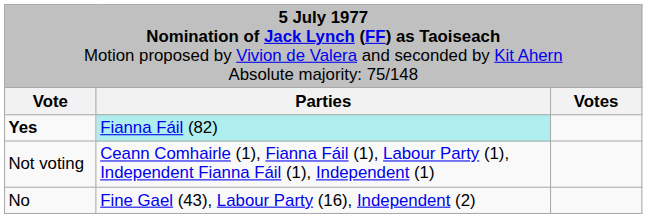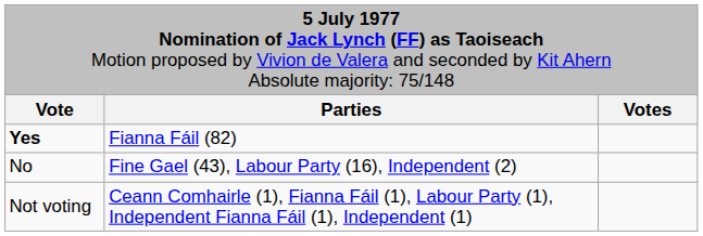Yes | column 2: paleturquoise background -> no background
rows swapped: No <-> Not voting
